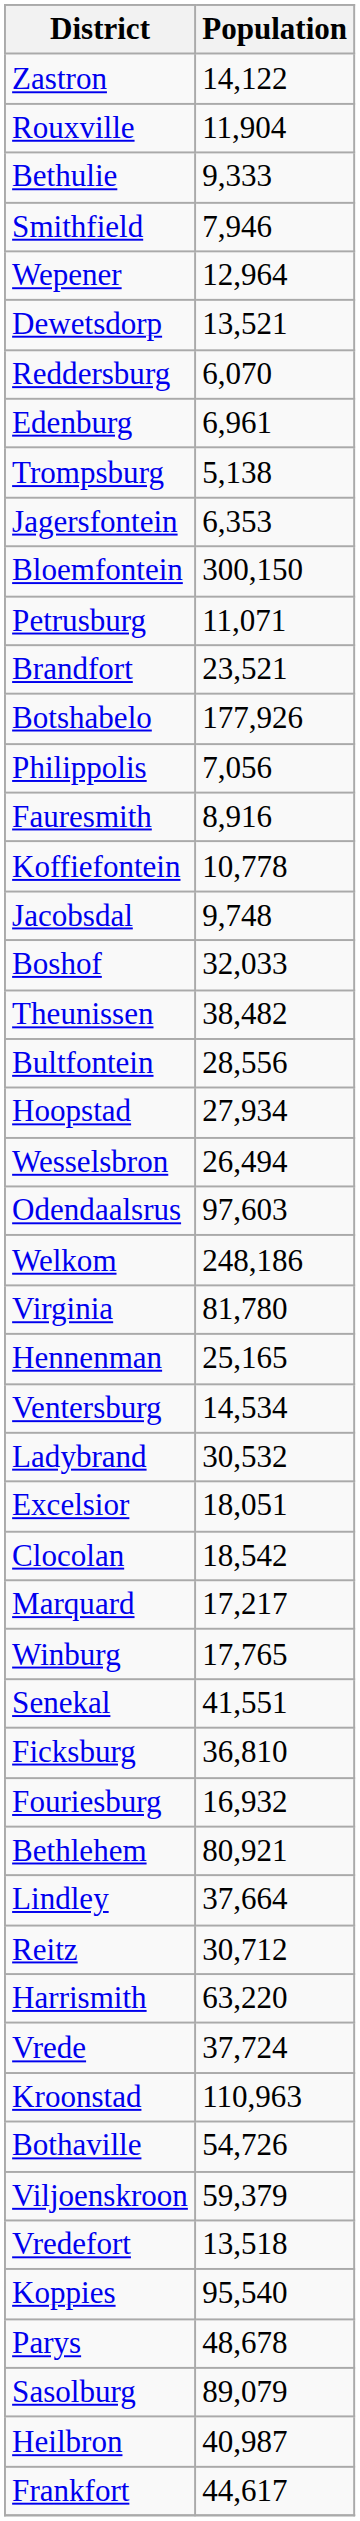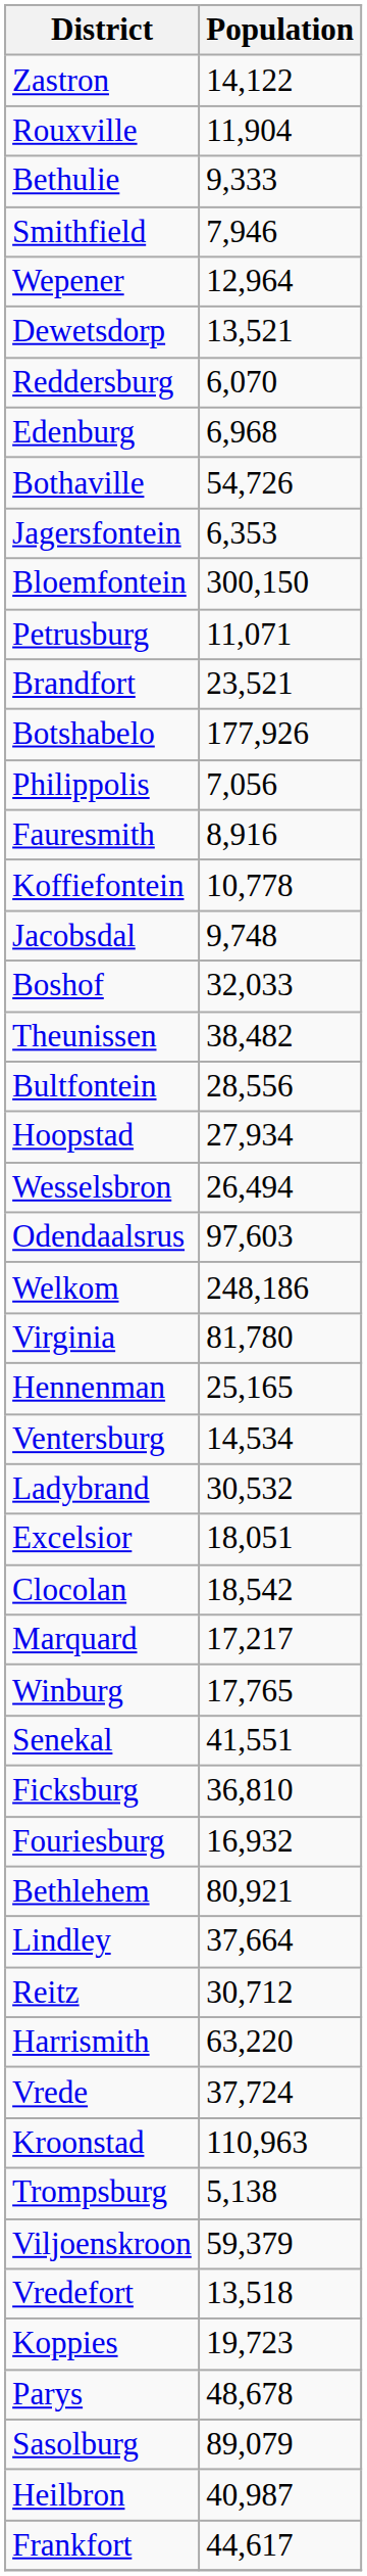Edenburg | Population: 6,961 -> 6,968
rows swapped: Trompsburg <-> Bothaville
Koppies | Population: 95,540 -> 19,723
